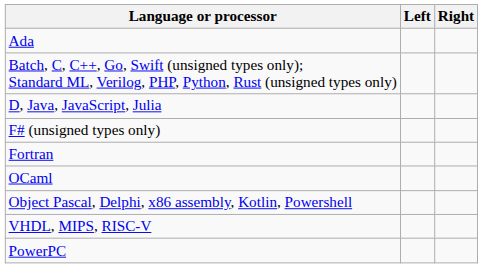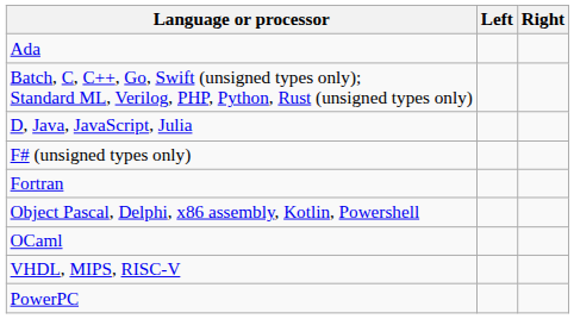rows swapped: OCaml <-> Object Pascal, Delphi, x86 assembly, Kotlin, Powershell
